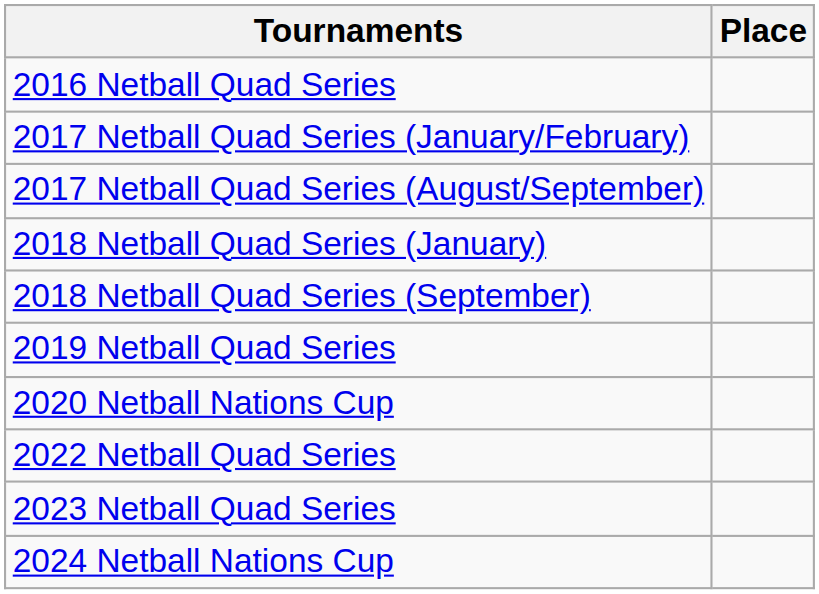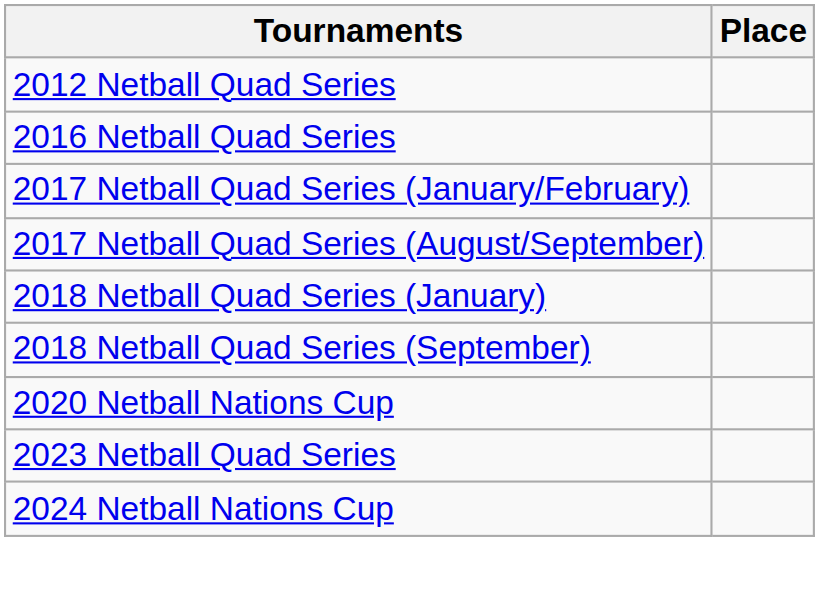+ row: 2012 Netball Quad Series
- row: 2019 Netball Quad Series
- row: 2022 Netball Quad Series
